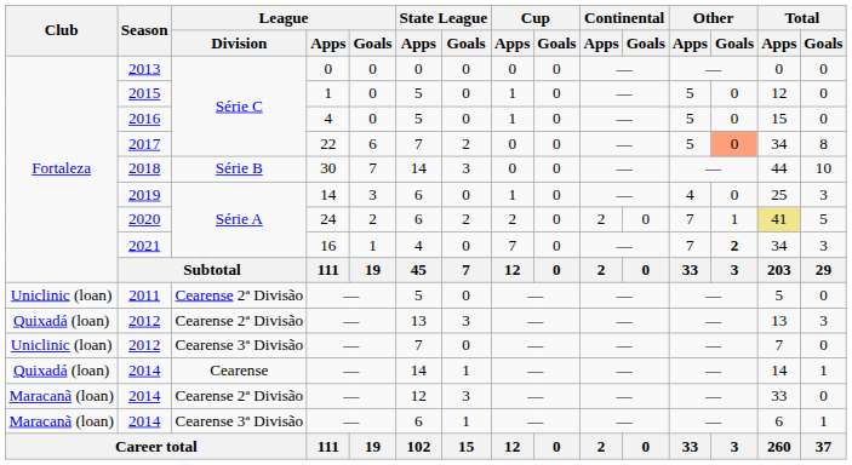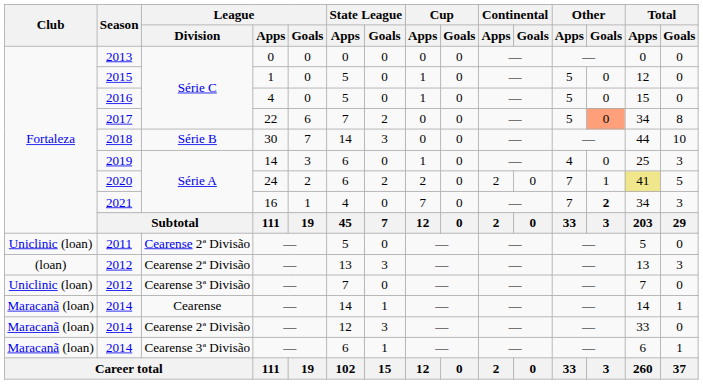2012 / Cearense 2ª Divisão | Club: Quixadá (loan) -> (loan)
2014 / Cearense | Club: Quixadá (loan) -> Maracanã (loan)
